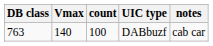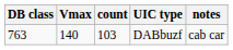DABbuzf | count: 100 -> 103
